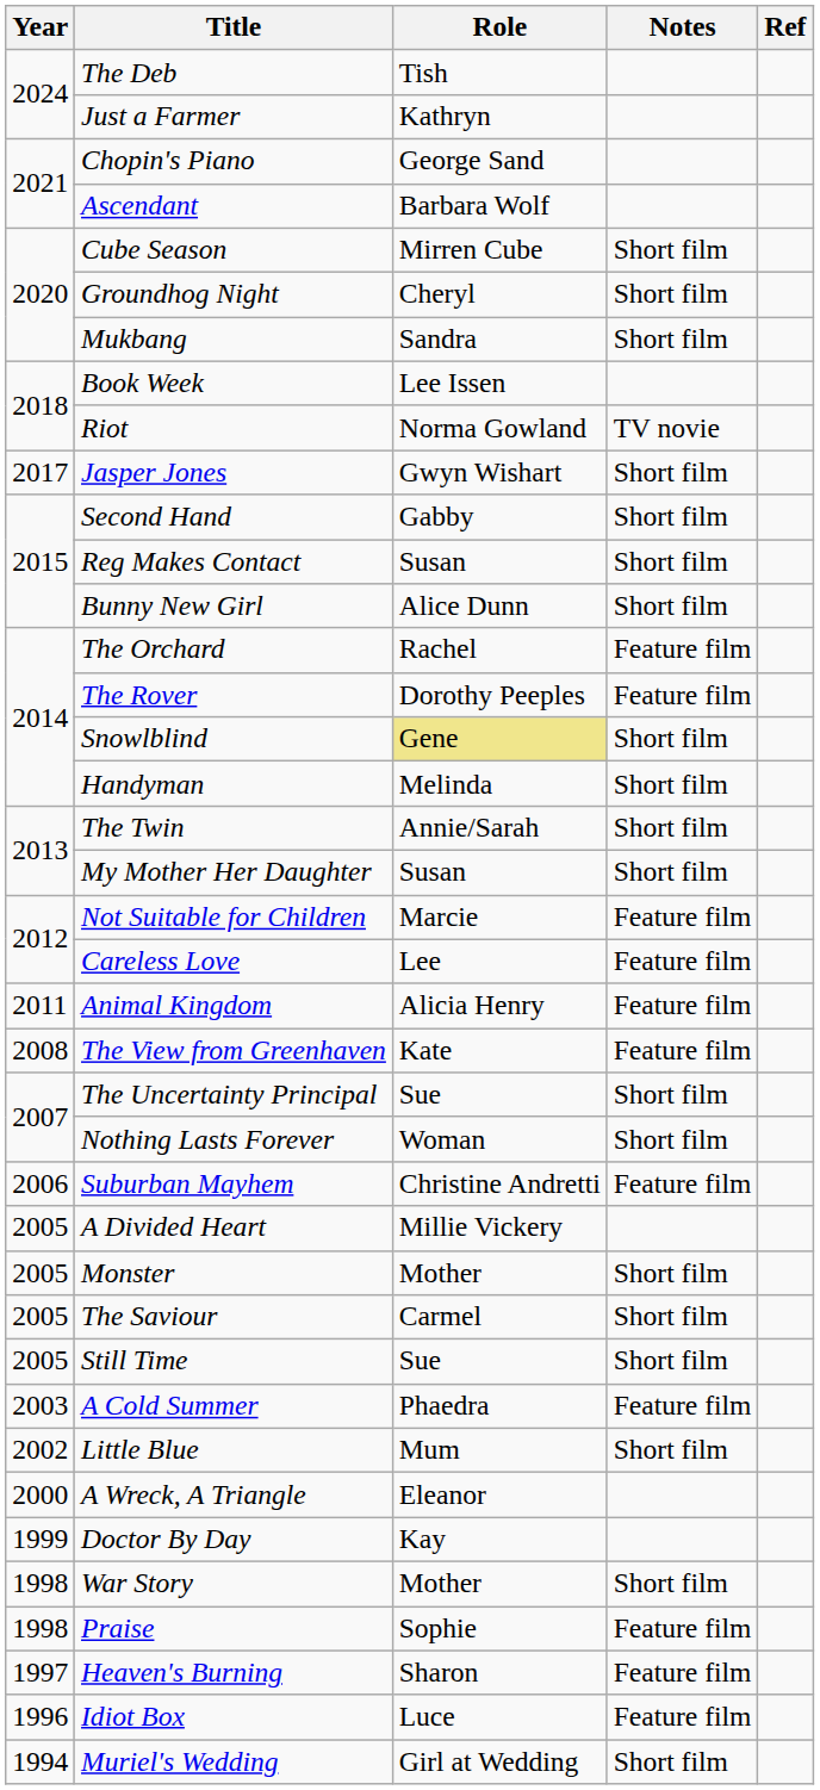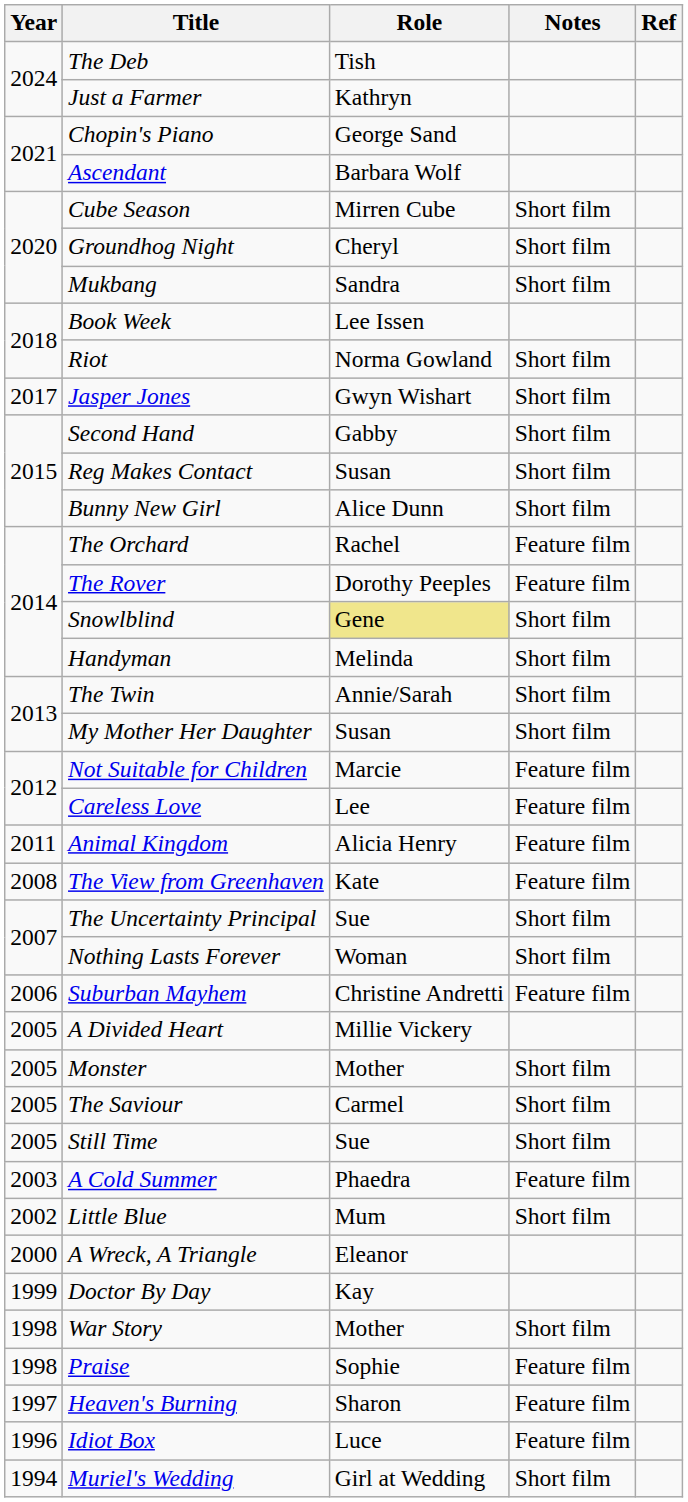Riot | Notes: TV novie -> Short film
